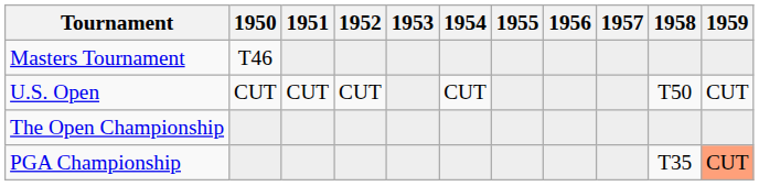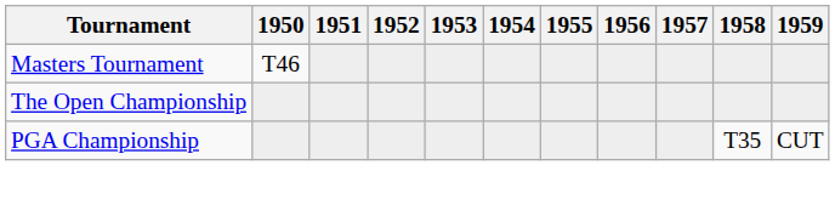- row: U.S. Open | CUT | CUT | CUT | CUT | T50 | CUT
PGA Championship | 1959: lightsalmon background -> no background
